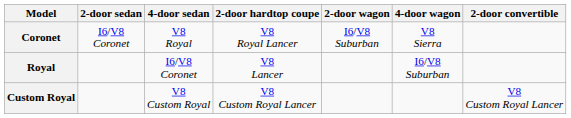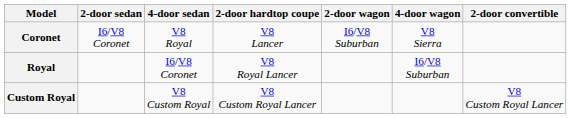Coronet | 2-door hardtop coupe: V8 Royal Lancer -> V8 Lancer
Royal | 2-door hardtop coupe: V8 Lancer -> V8 Royal Lancer
